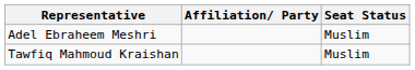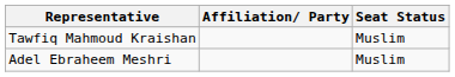rows swapped: Tawfiq Mahmoud Kraishan <-> Adel Ebraheem Meshri
